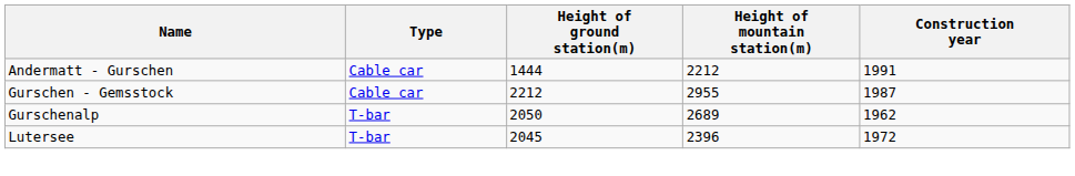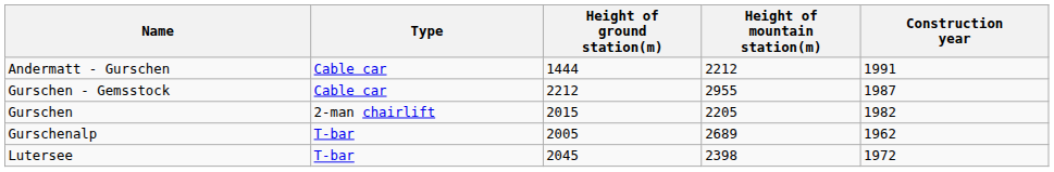+ row: Gurschen | 2-man chairlift | 2015 | 2205 | 1982
Gurschenalp | Height of ground station(m): 2050 -> 2005
Lutersee | Height of mountain station(m): 2396 -> 2398
